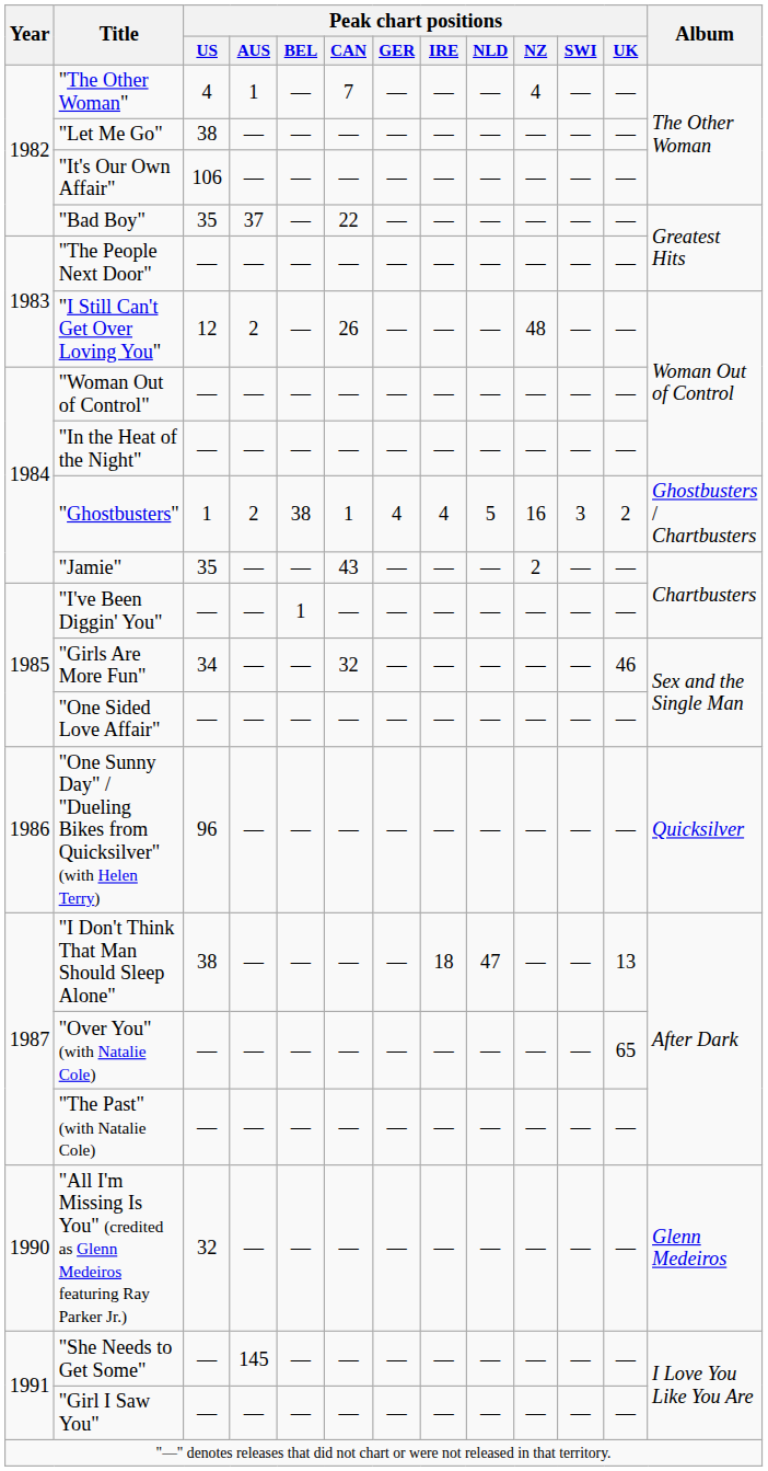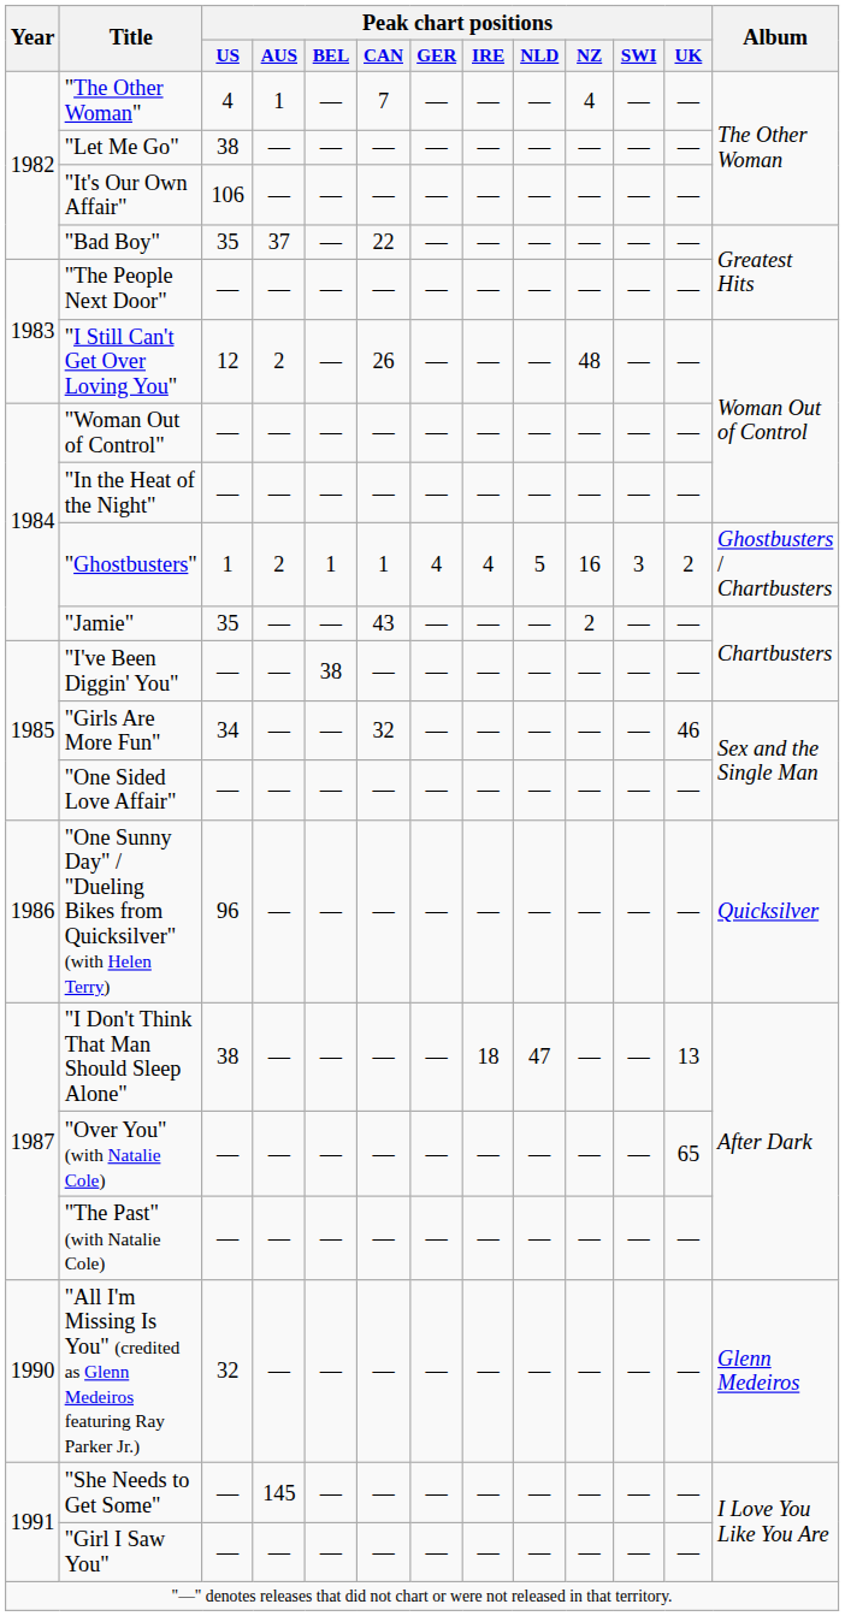"Ghostbusters" | Peak chart positions / BEL: 38 -> 1
"I've Been Diggin' You" | Peak chart positions / BEL: 1 -> 38
